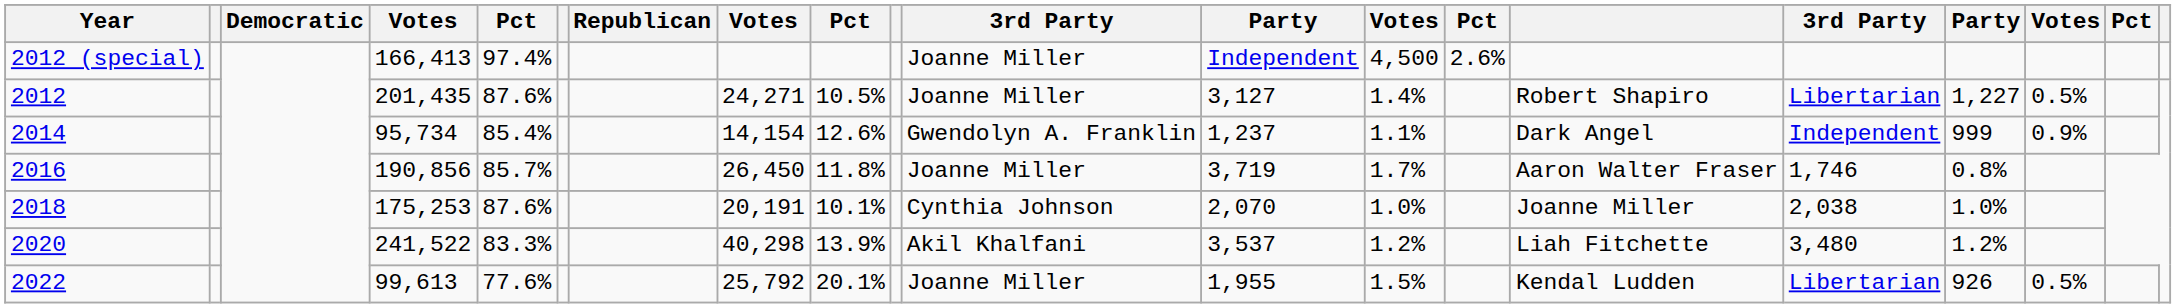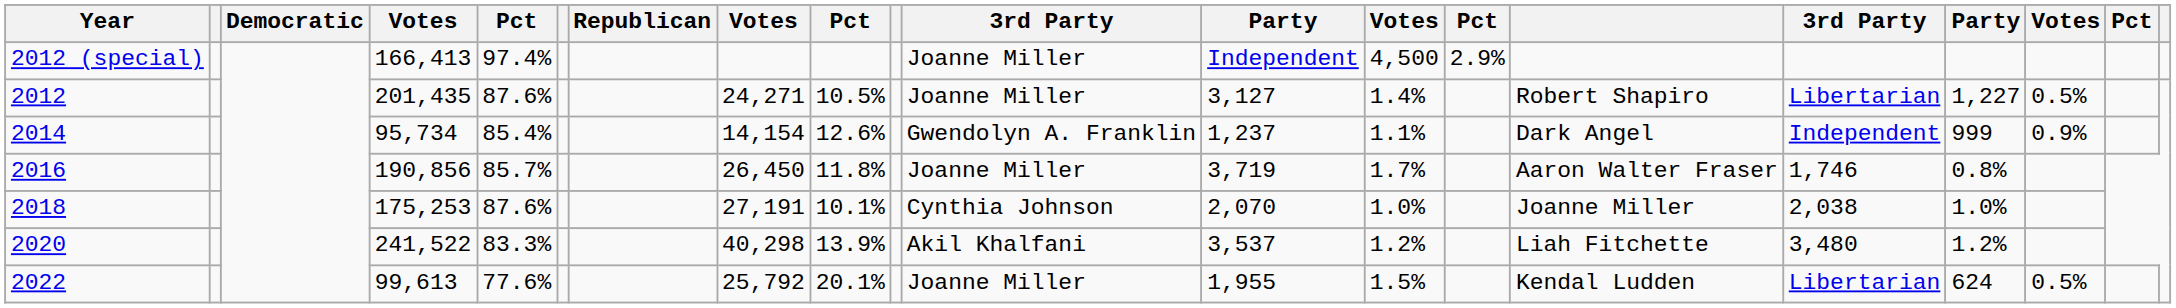2012 (special) | column 14: 2.6% -> 2.9%
2018 | column 8: 20,191 -> 27,191
2022 | column 17: 926 -> 624
